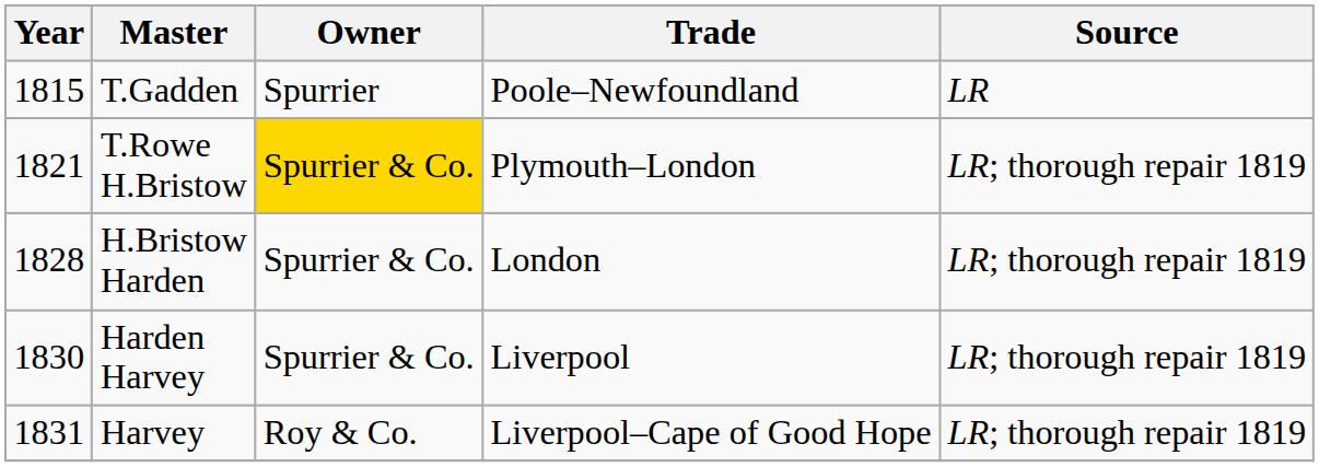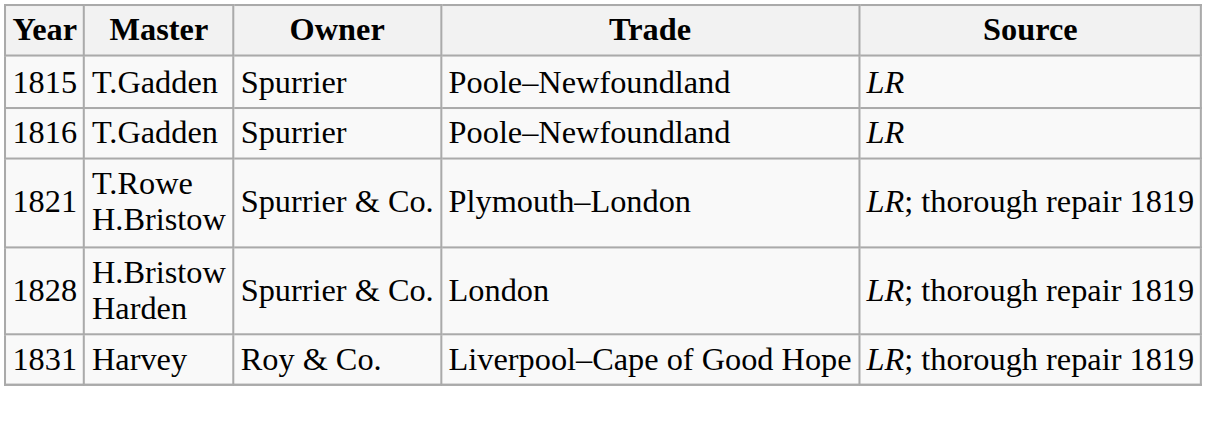+ row: 1816 | T.Gadden | Spurrier | Poole–Newfoundland | LR
1821 | Owner: gold background -> no background
- row: 1830 | Harden Harvey | Spurrier & Co. | Liverpool | LR; thorough repair 1819
